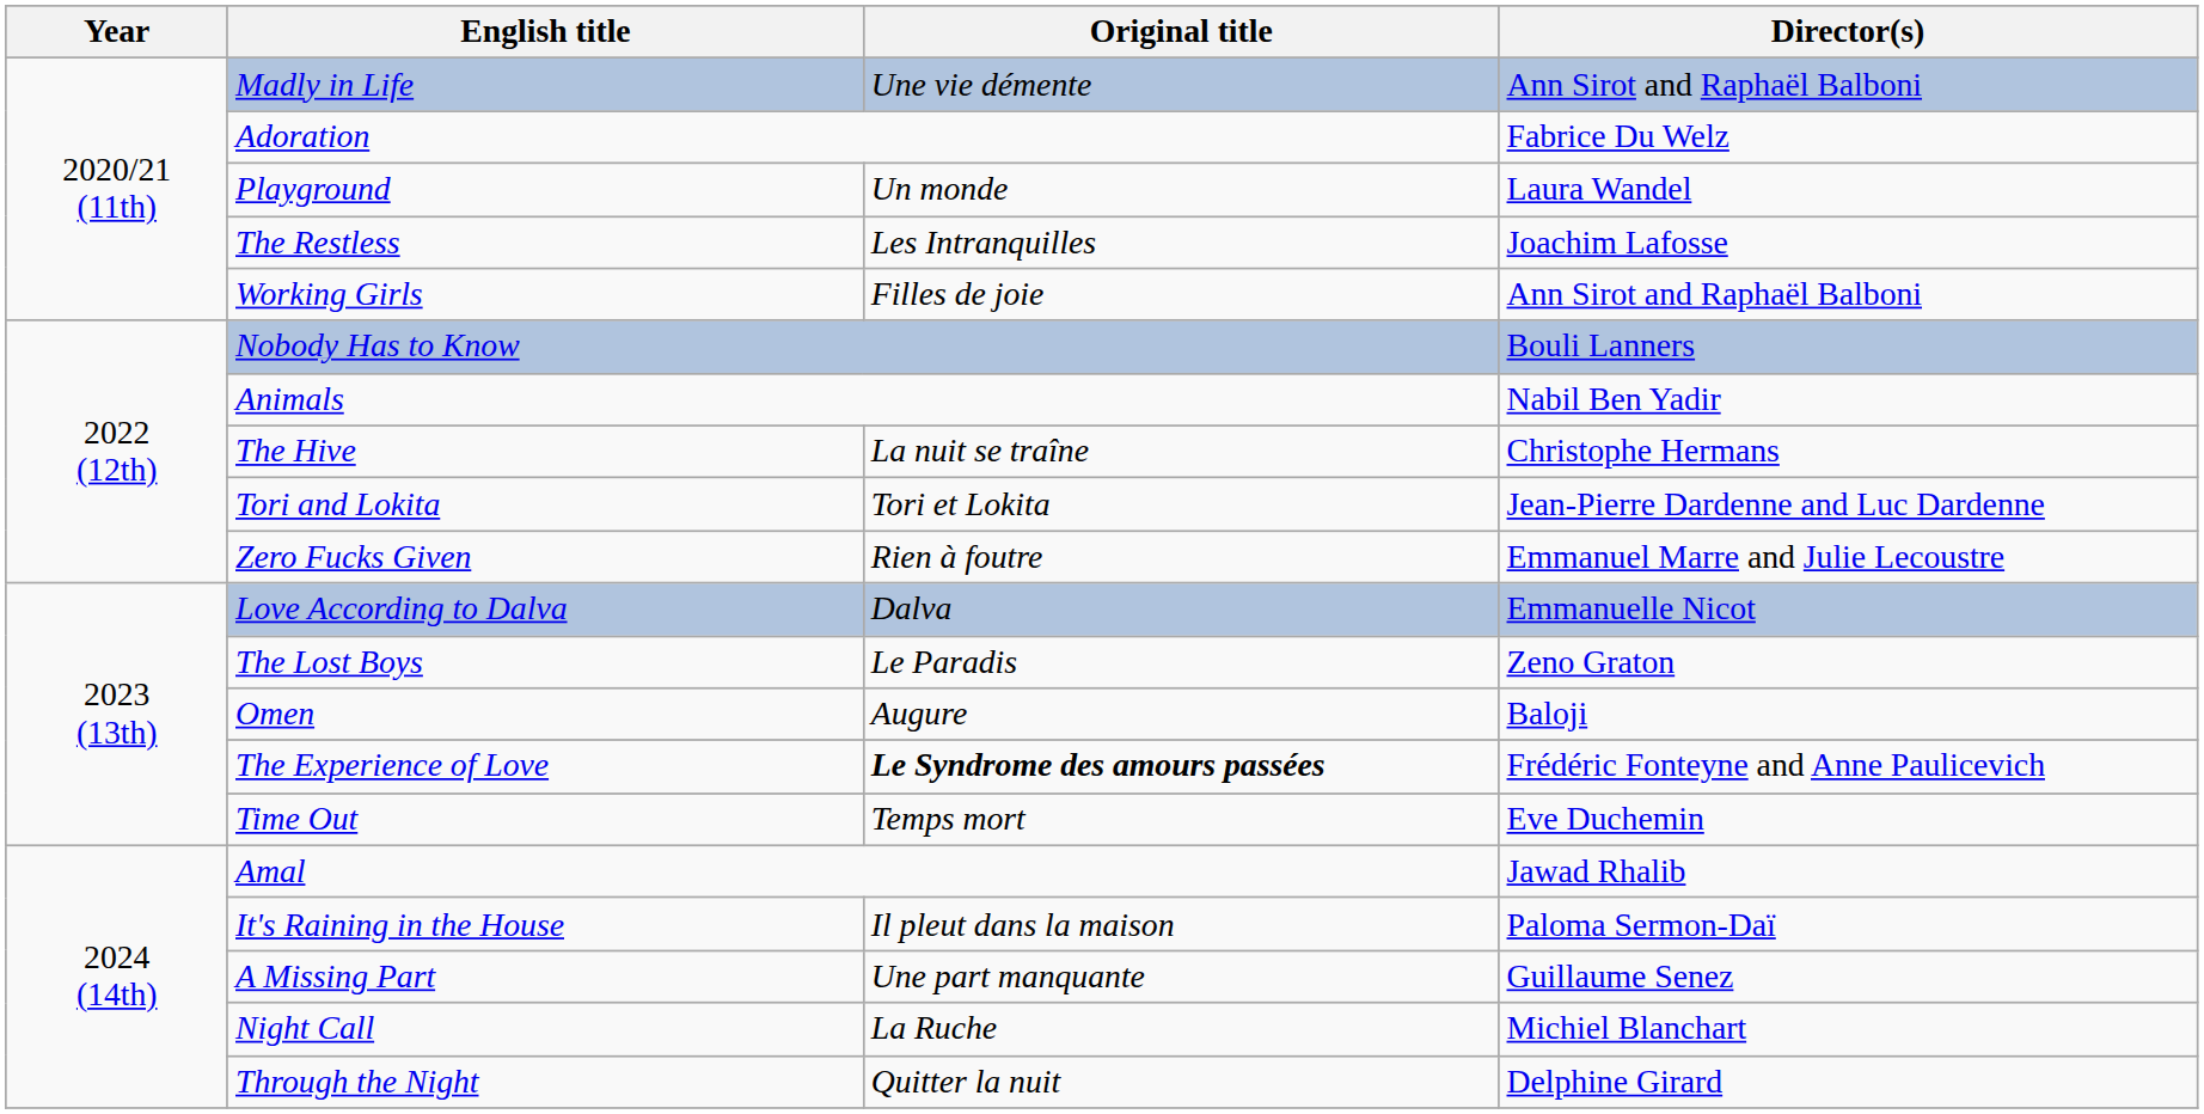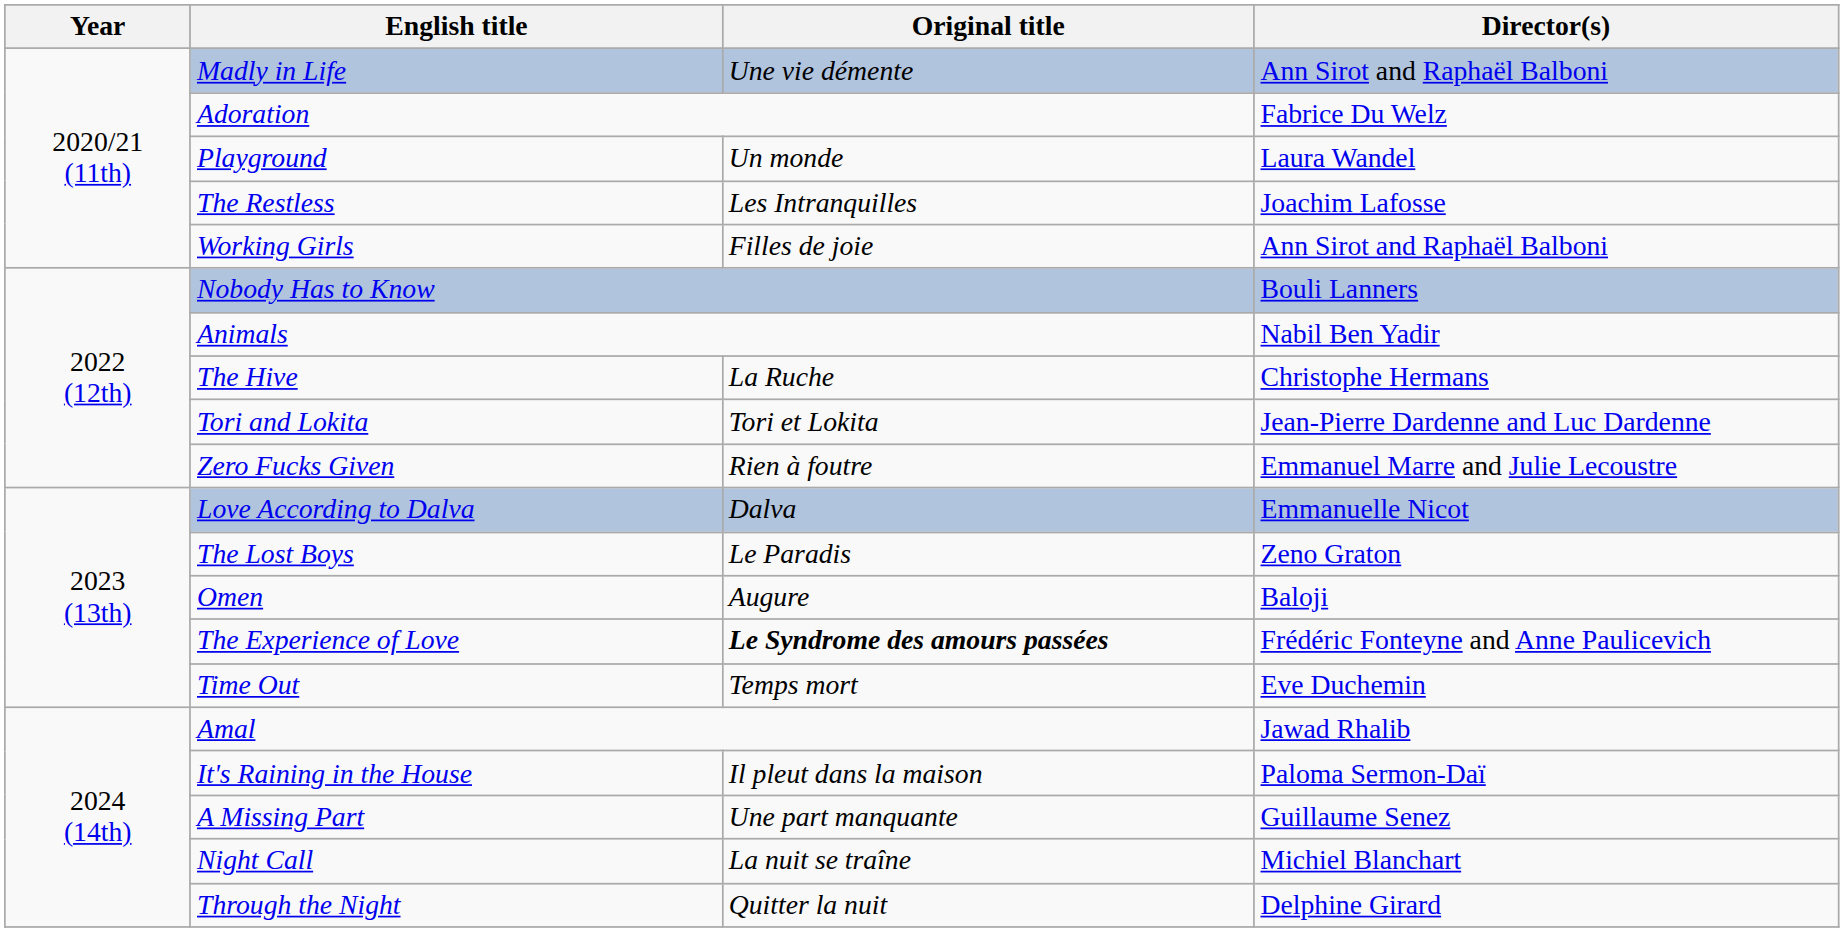The Hive | Original title: La nuit se traîne -> La Ruche
Night Call | Original title: La Ruche -> La nuit se traîne
